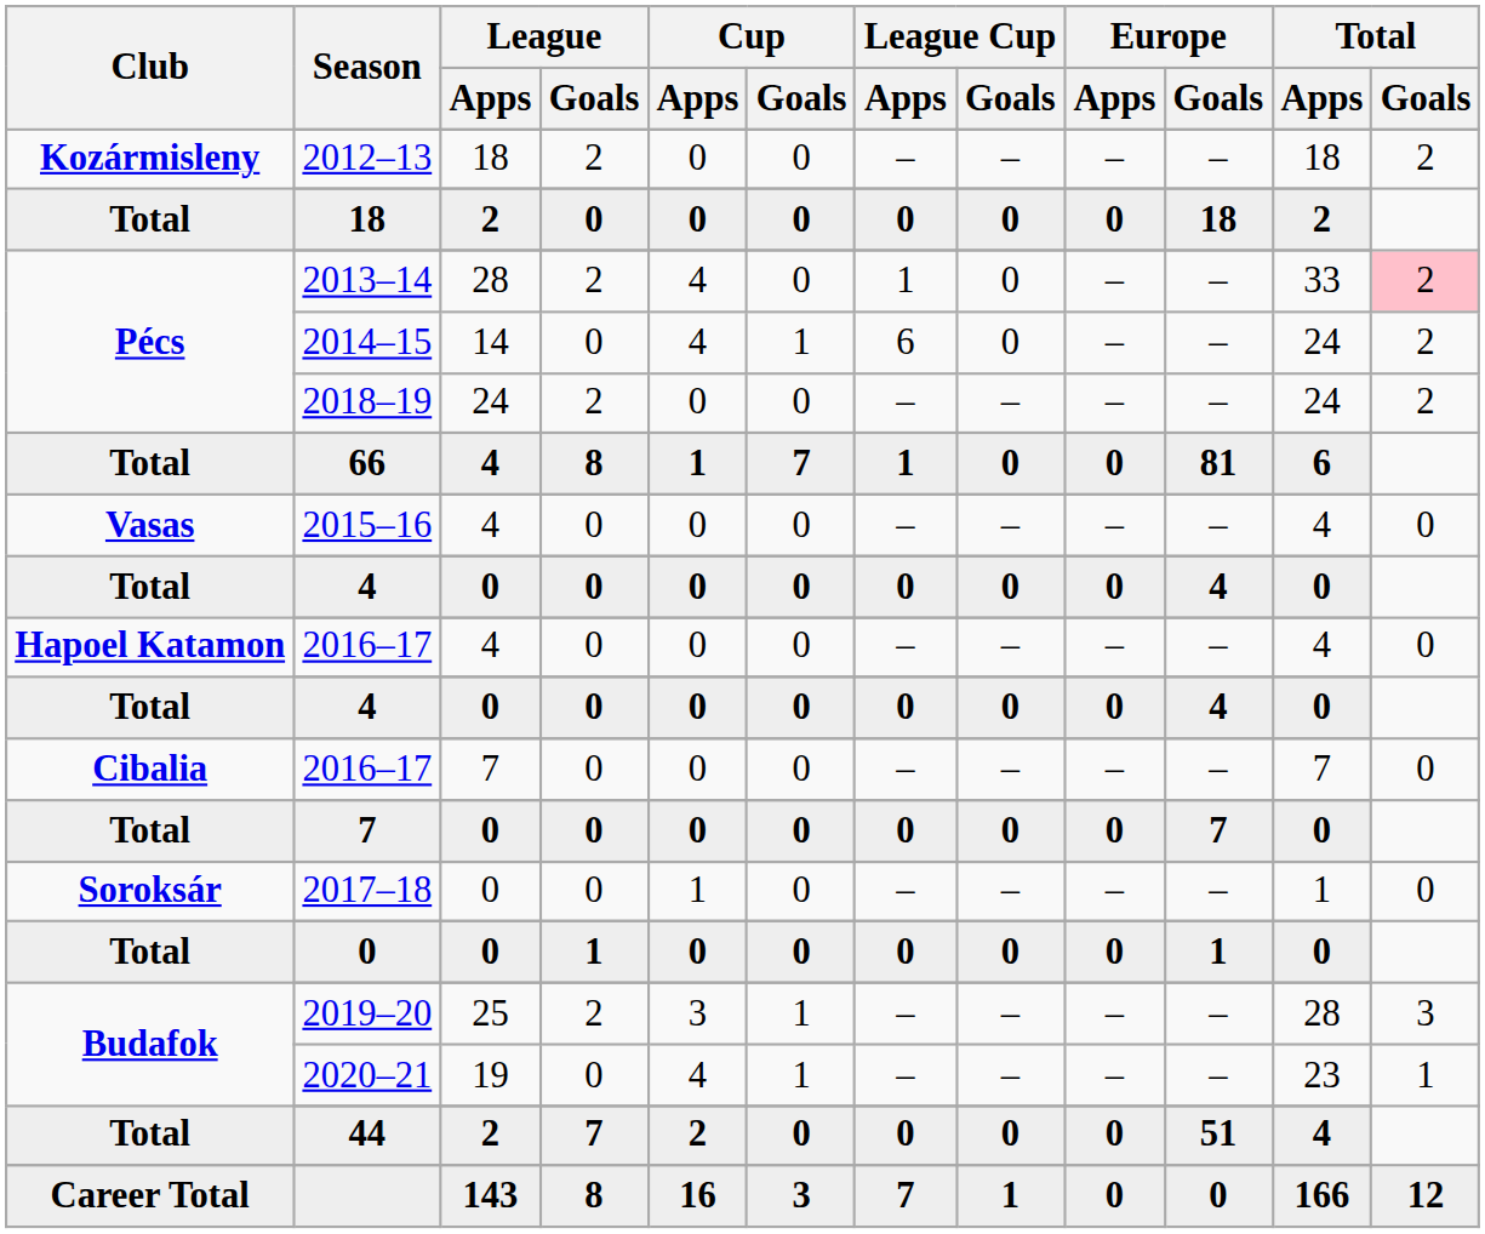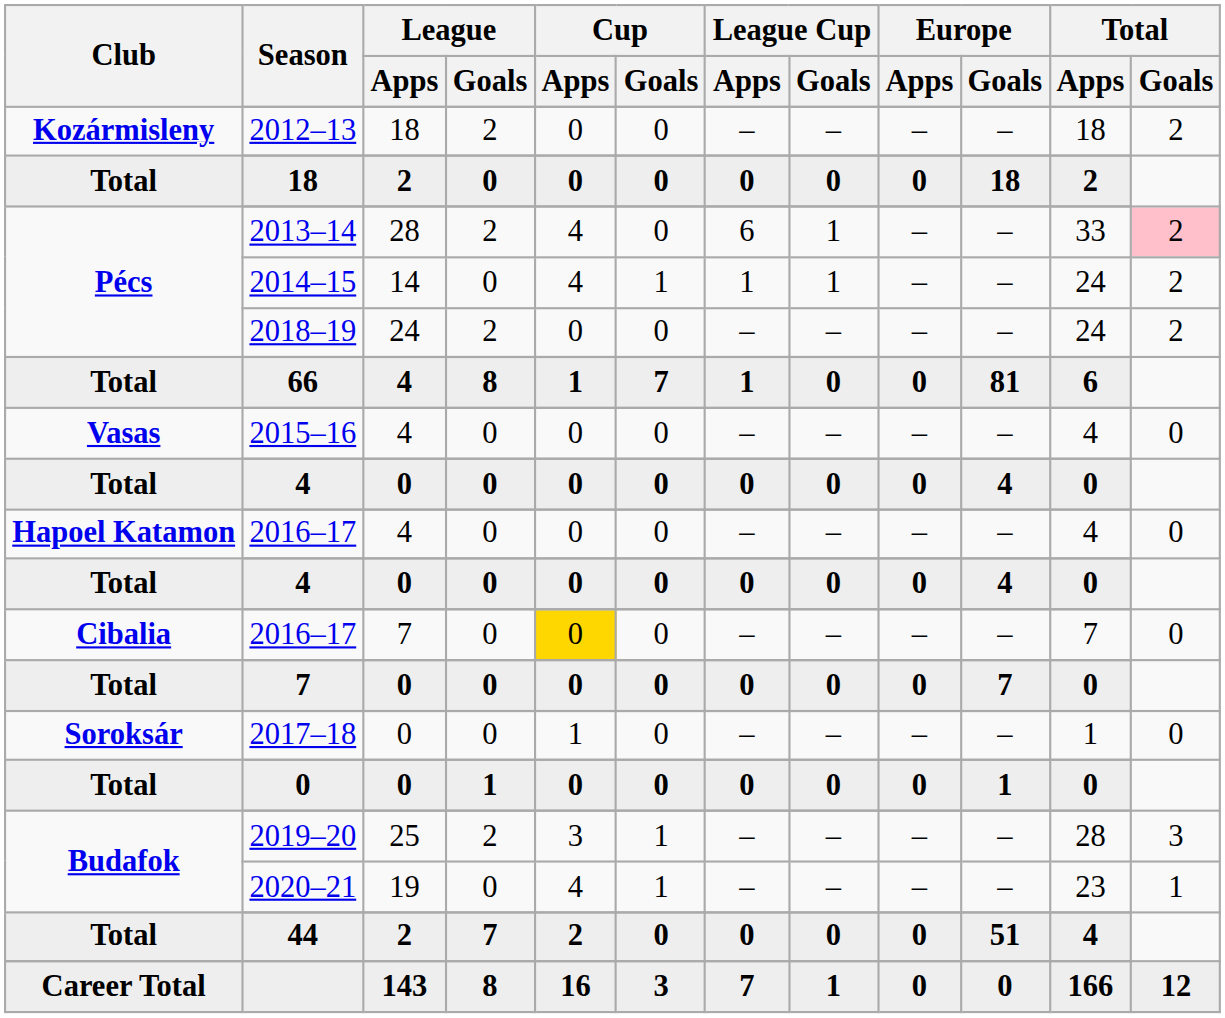2013–14 | League Cup / Apps: 1 -> 6
2013–14 | League Cup / Goals: 0 -> 1
2014–15 | League Cup / Apps: 6 -> 1
2014–15 | League Cup / Goals: 0 -> 1
Cibalia / 2016–17 | Cup / Apps: no background -> gold background
